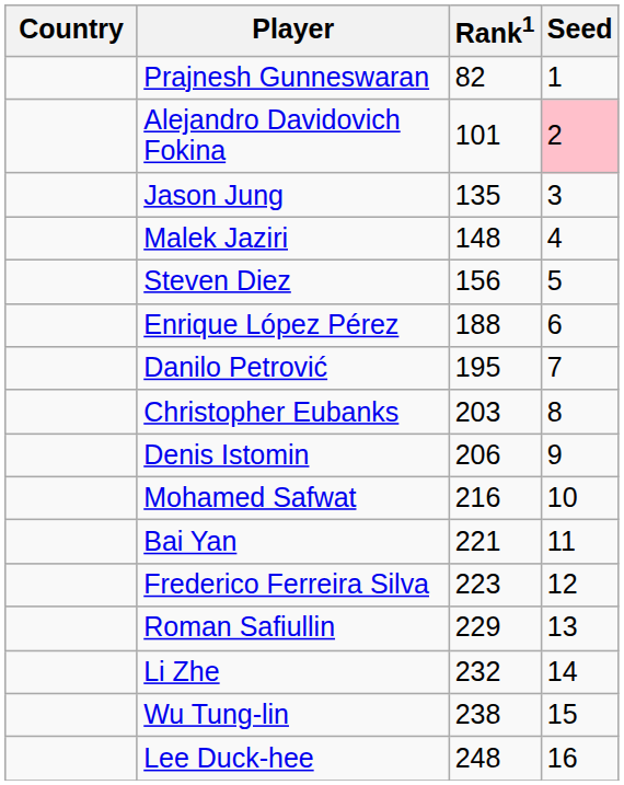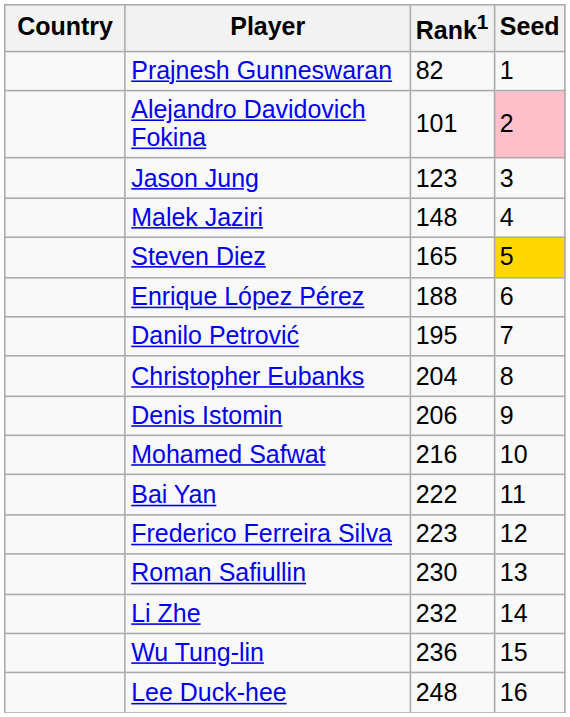Jason Jung | Rank1: 135 -> 123
Steven Diez | Rank1: 156 -> 165
Steven Diez | Seed: no background -> gold background
Christopher Eubanks | Rank1: 203 -> 204
Bai Yan | Rank1: 221 -> 222
Roman Safiullin | Rank1: 229 -> 230
Wu Tung-lin | Rank1: 238 -> 236
